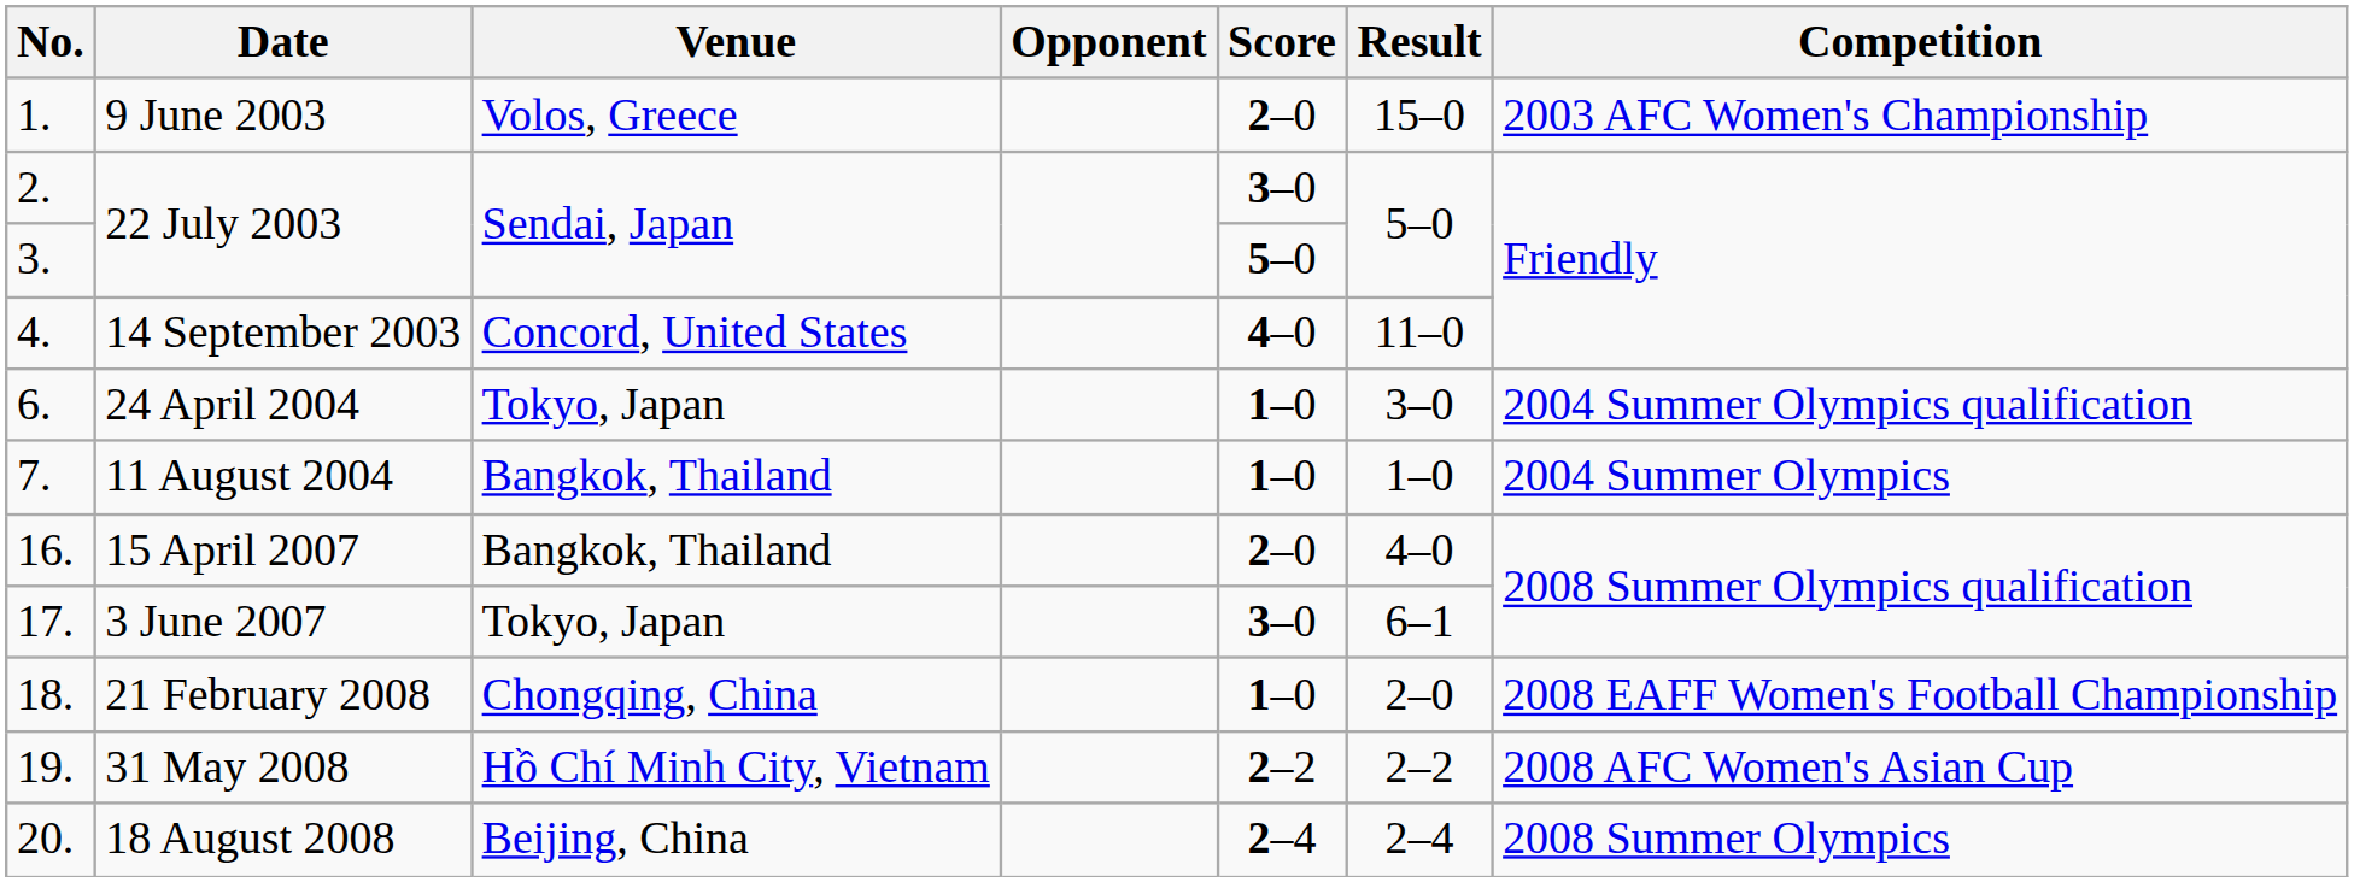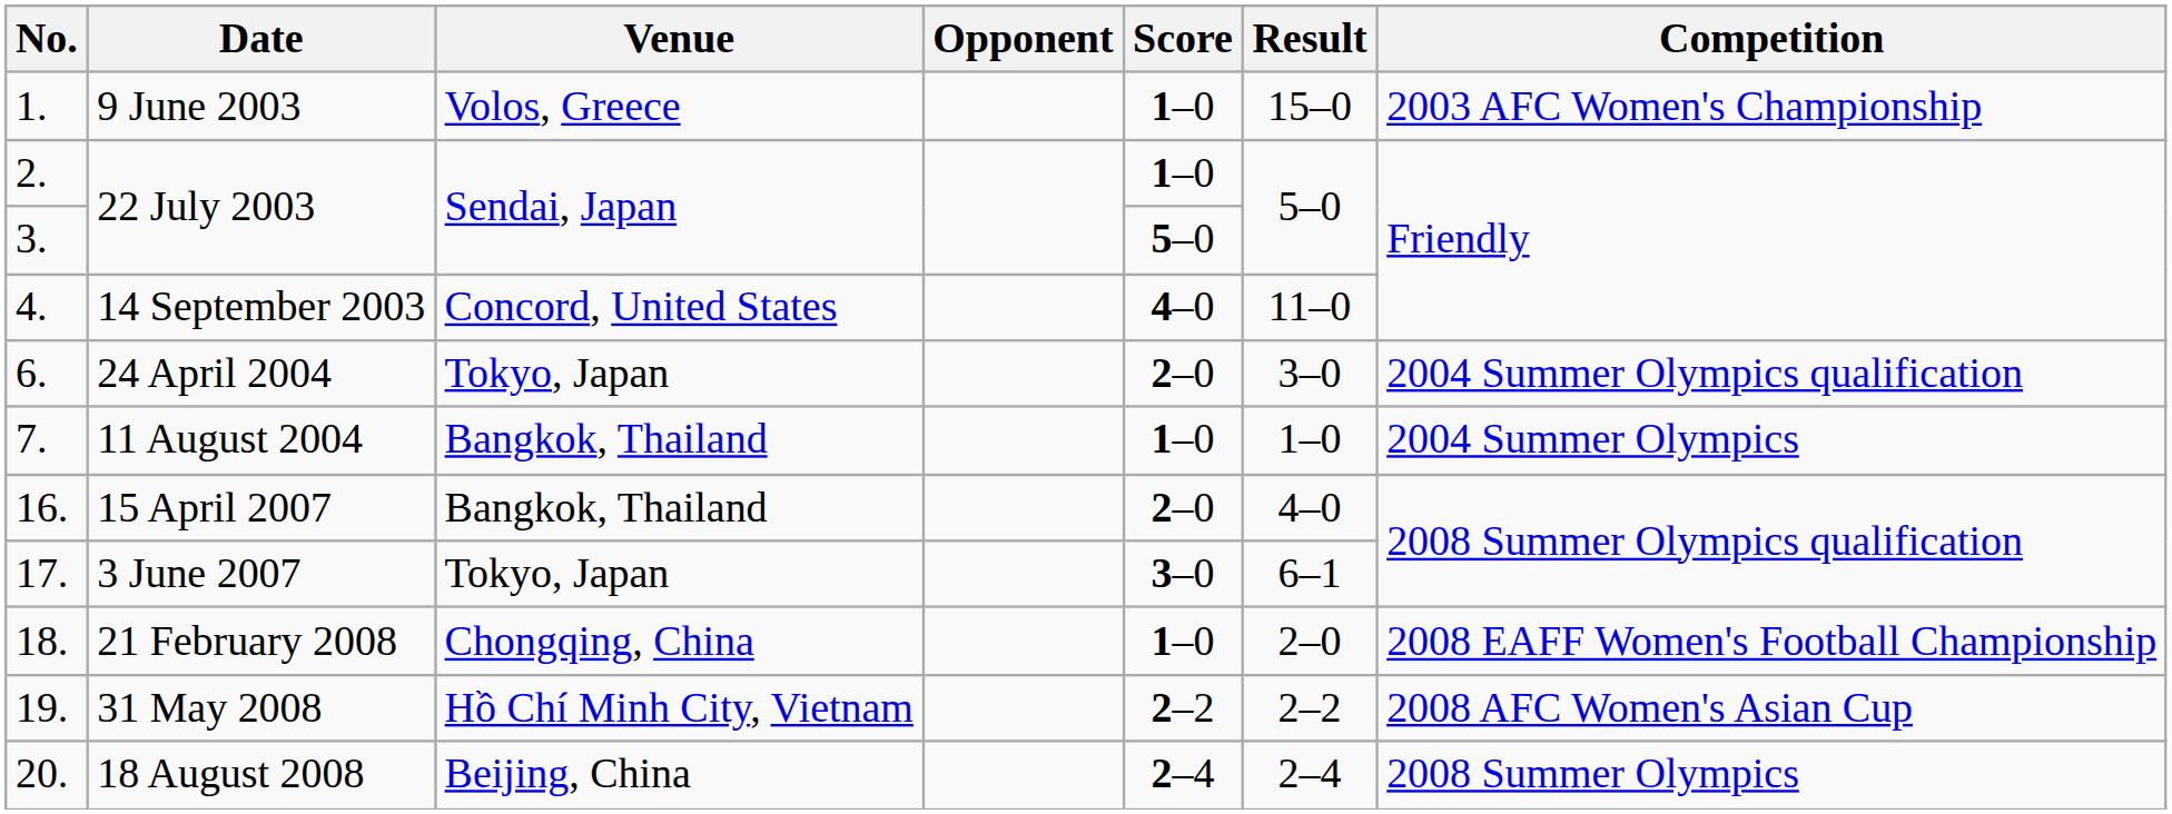9 June 2003 | Score: 2–0 -> 1–0
2. / 22 July 2003 | Score: 3–0 -> 1–0
24 April 2004 | Score: 1–0 -> 2–0
